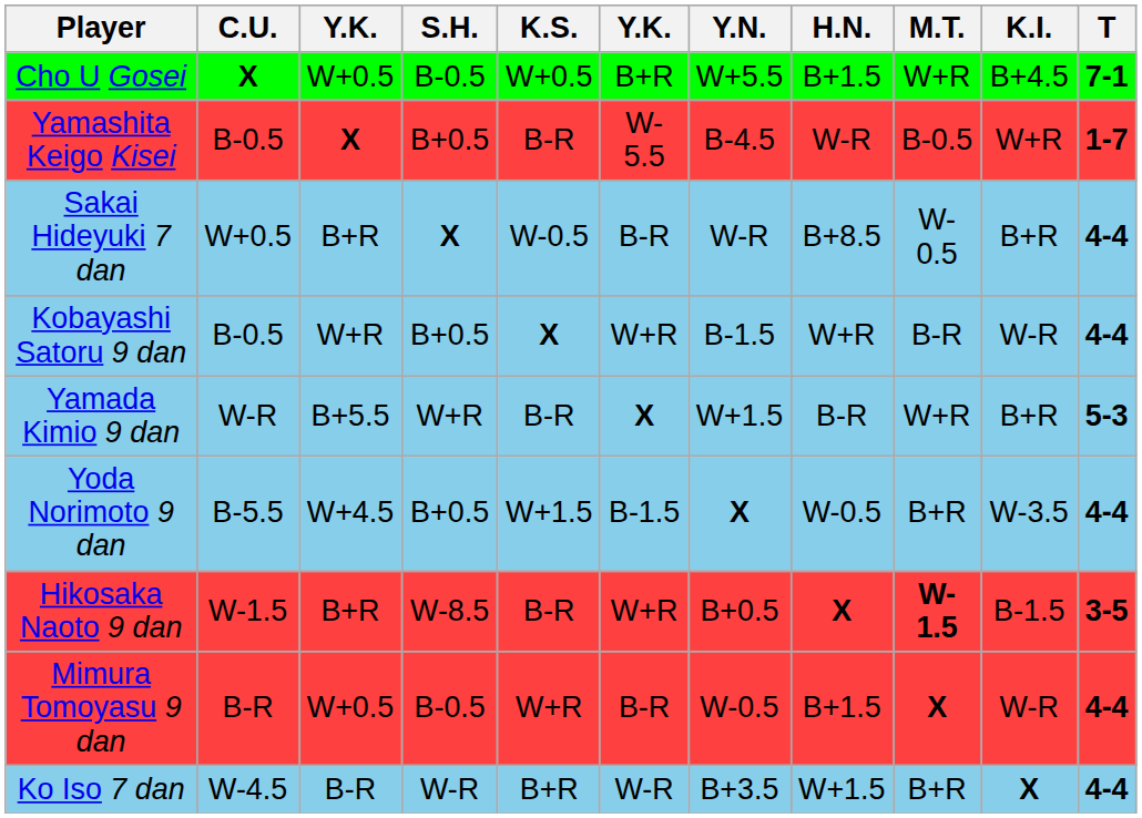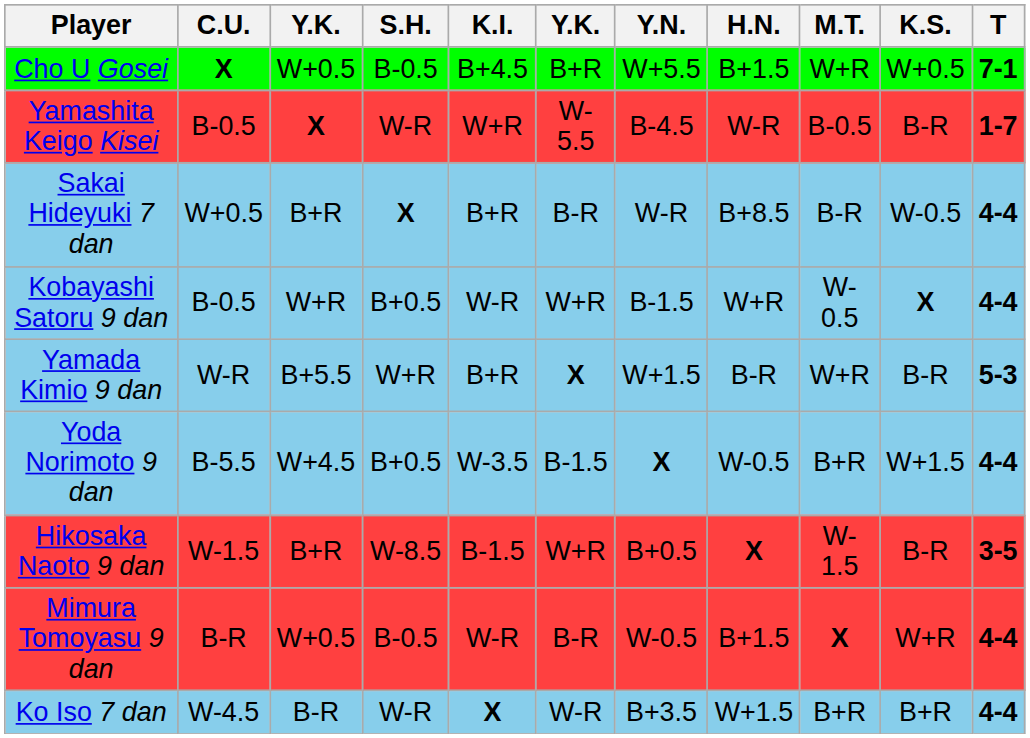columns swapped: K.S. <-> K.I.
Yamashita Keigo Kisei | S.H.: B+0.5 -> W-R
Sakai Hideyuki 7 dan | M.T.: W-0.5 -> B-R
Kobayashi Satoru 9 dan | M.T.: B-R -> W-0.5
Hikosaka Naoto 9 dan | M.T.: bold -> normal
